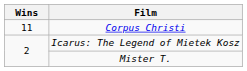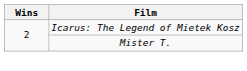- row: 11 | Corpus Christi
